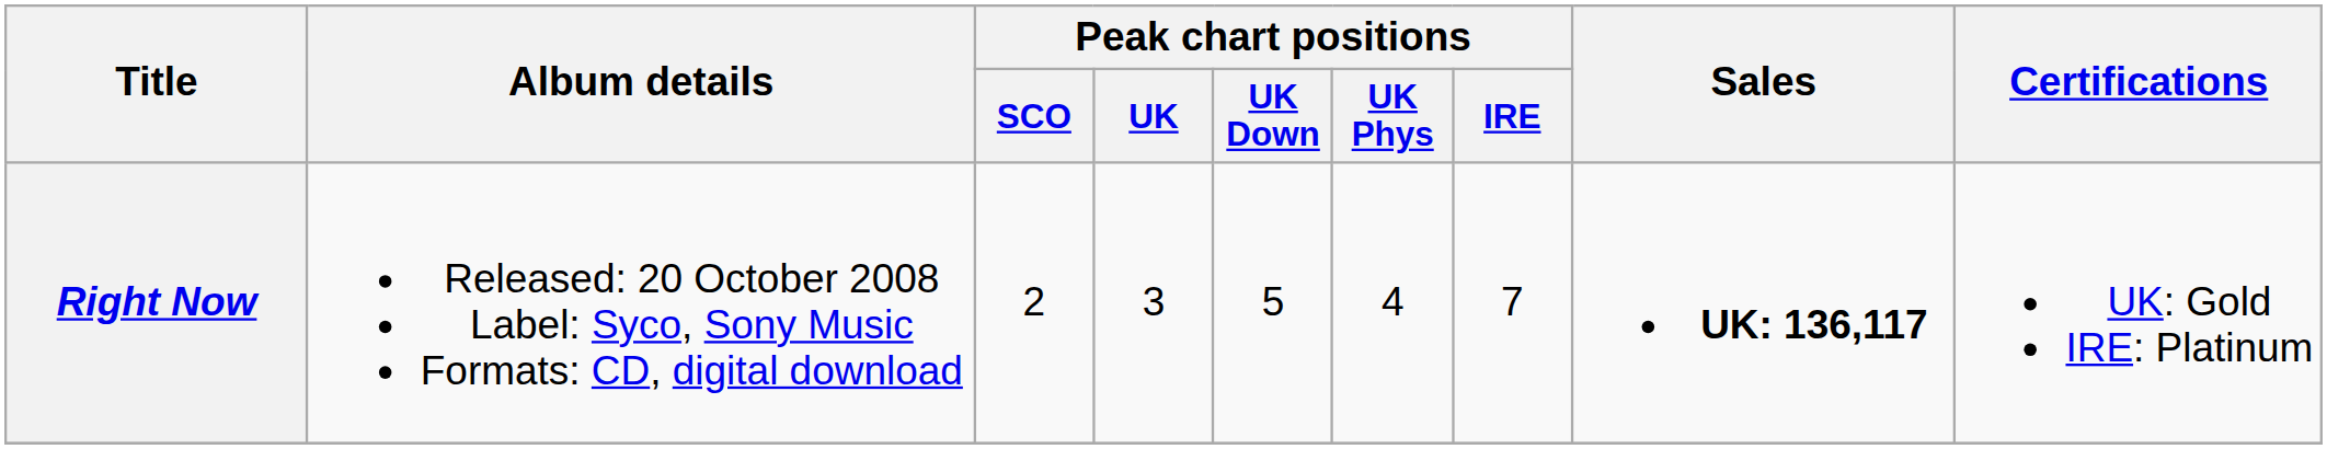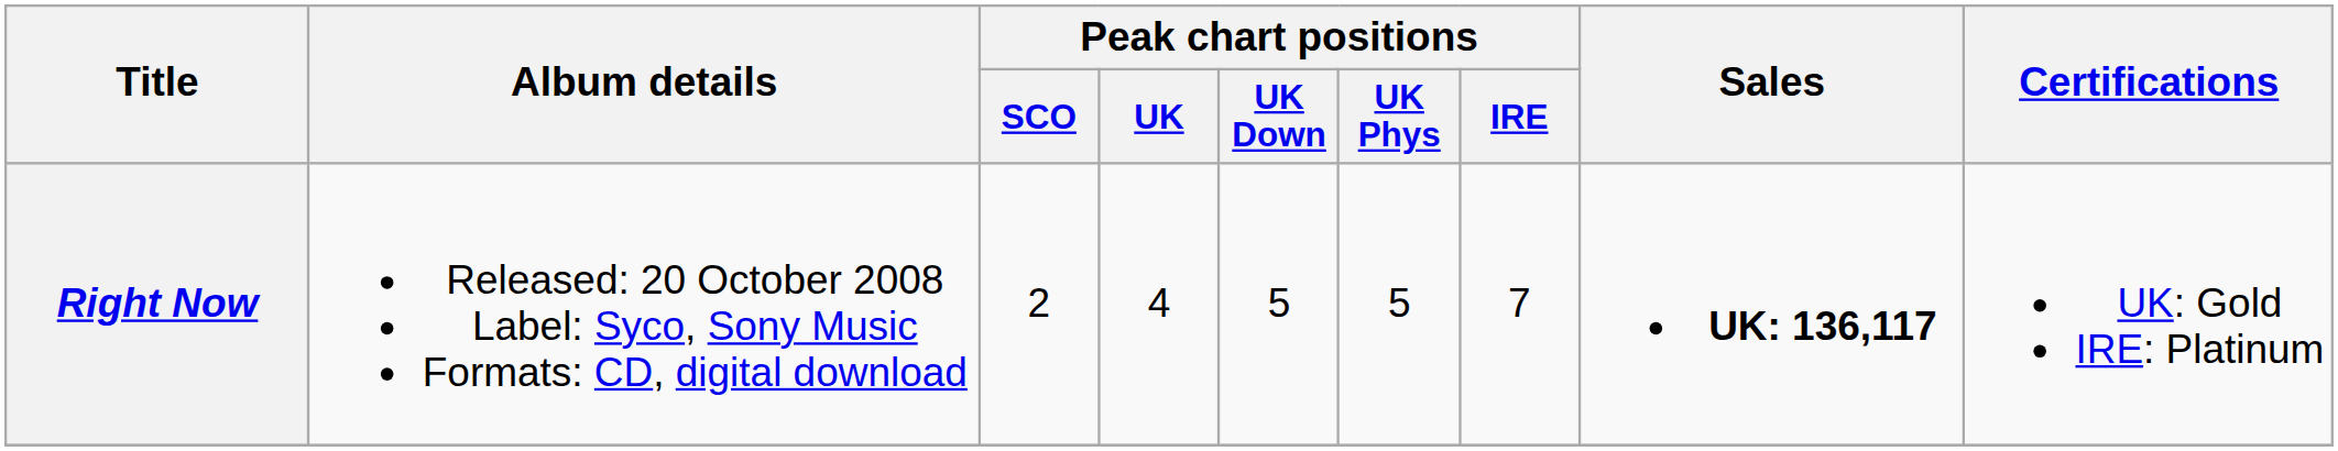Right Now | Peak chart positions / UK: 3 -> 4
Right Now | Peak chart positions / UK Phys: 4 -> 5
